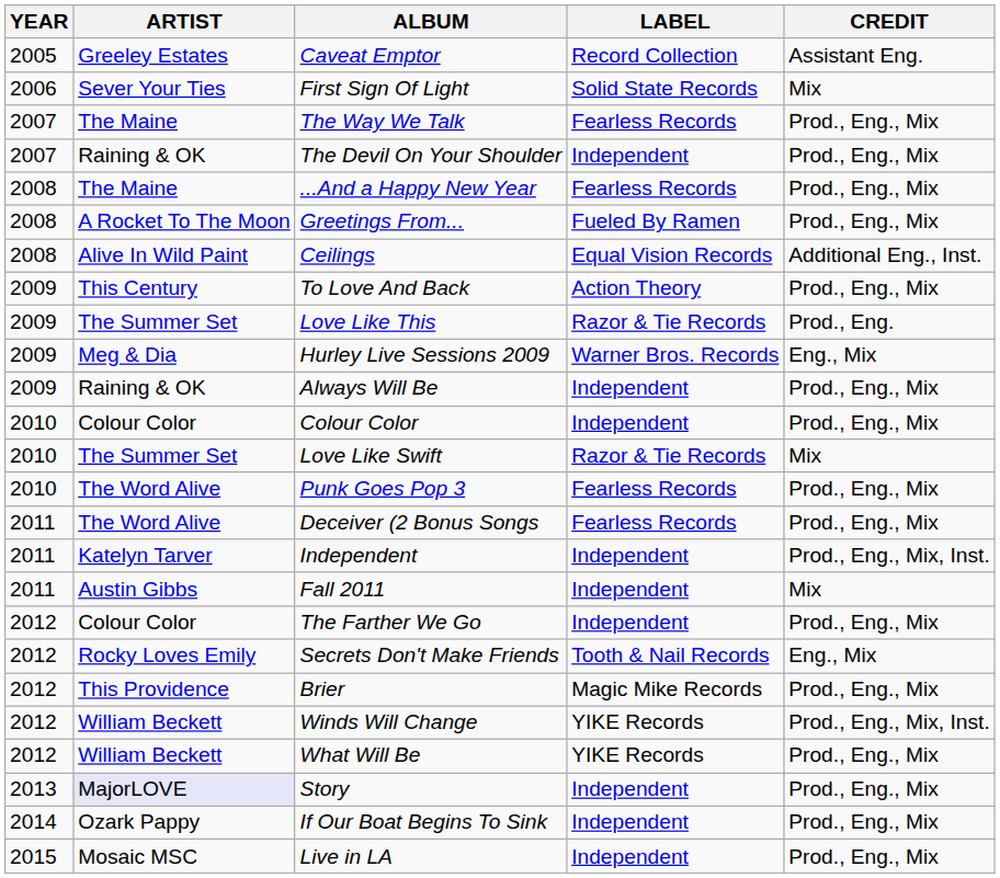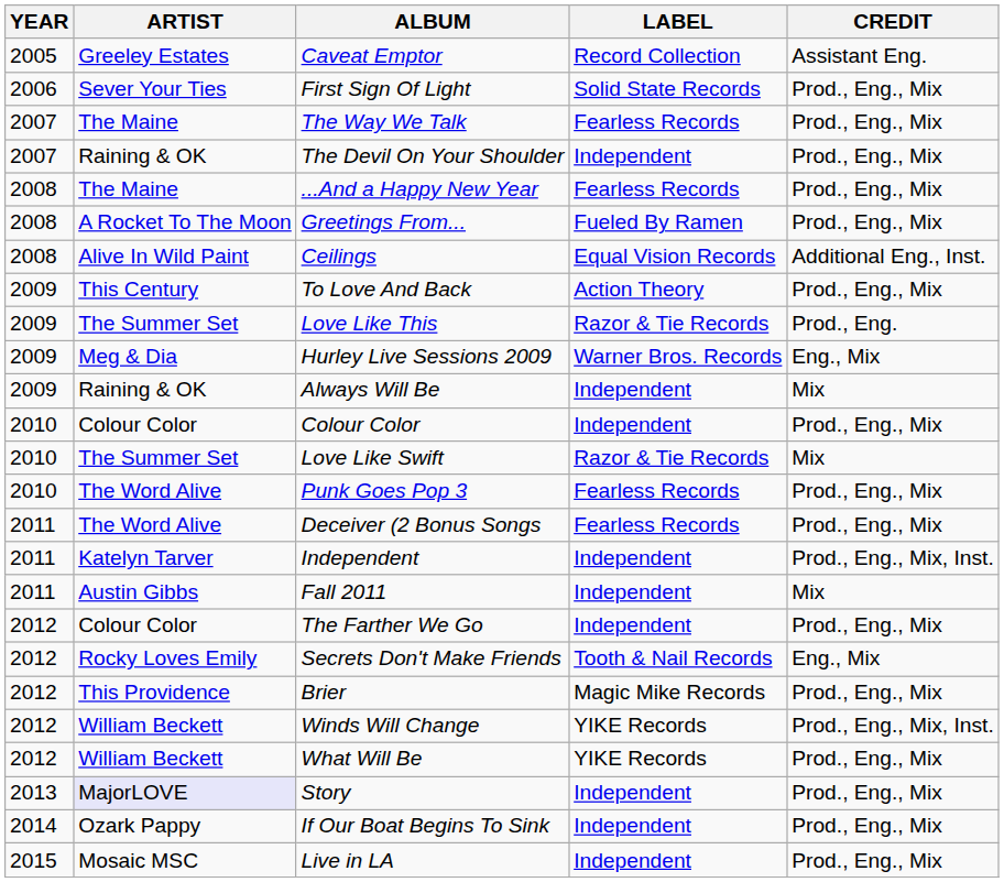First Sign Of Light | CREDIT: Mix -> Prod., Eng., Mix
Always Will Be | CREDIT: Prod., Eng., Mix -> Mix
